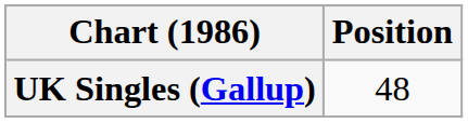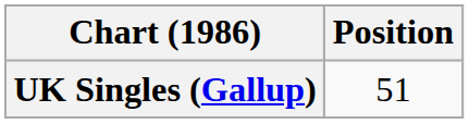UK Singles (Gallup) | Position: 48 -> 51
